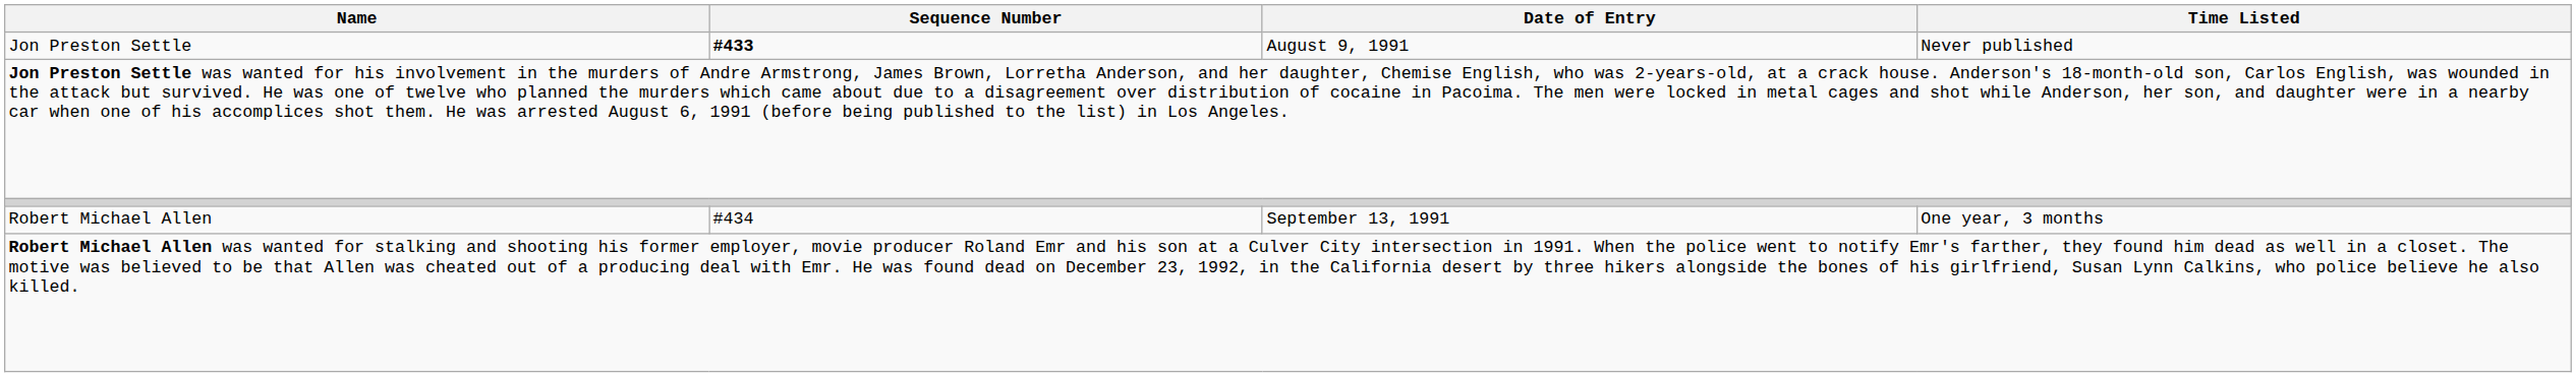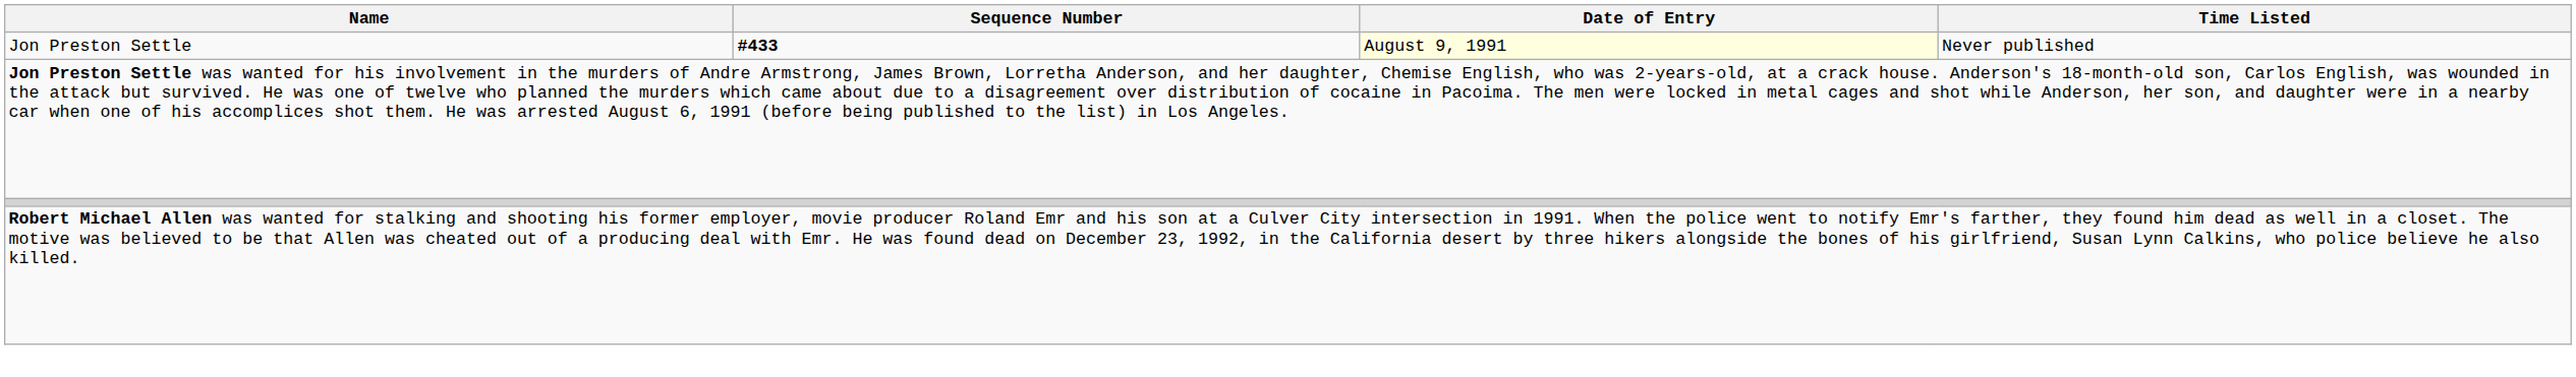Jon Preston Settle | Date of Entry: no background -> lightyellow background
- row: Robert Michael Allen | #434 | September 13, 1991 | One year, 3 months
